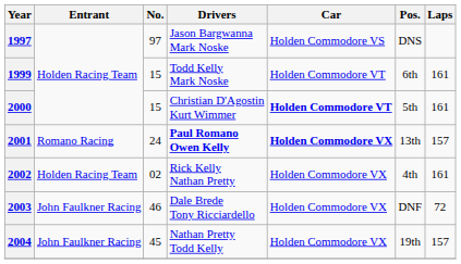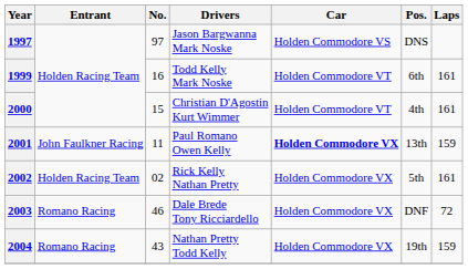1999 | No.: 15 -> 16
2000 | Car: bold -> normal
2000 | Pos.: 5th -> 4th
2001 | Entrant: Romano Racing -> John Faulkner Racing
2001 | No.: 24 -> 11
2001 | Drivers: bold -> normal
2001 | Laps: 157 -> 159
2002 | Pos.: 4th -> 5th
2003 | Entrant: John Faulkner Racing -> Romano Racing
2004 | Entrant: John Faulkner Racing -> Romano Racing
2004 | No.: 45 -> 43
2004 | Laps: 157 -> 159
